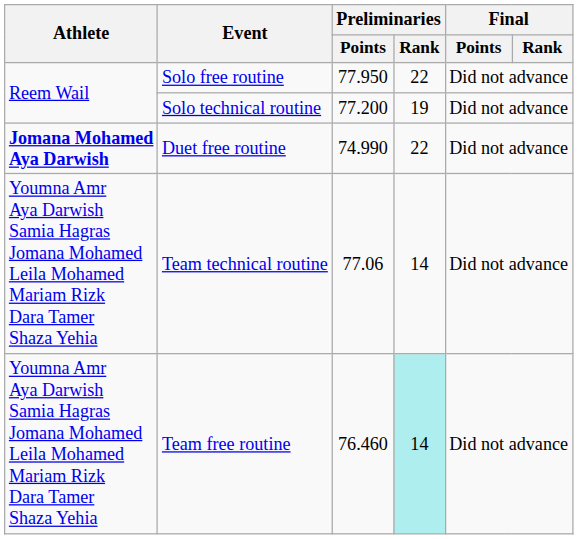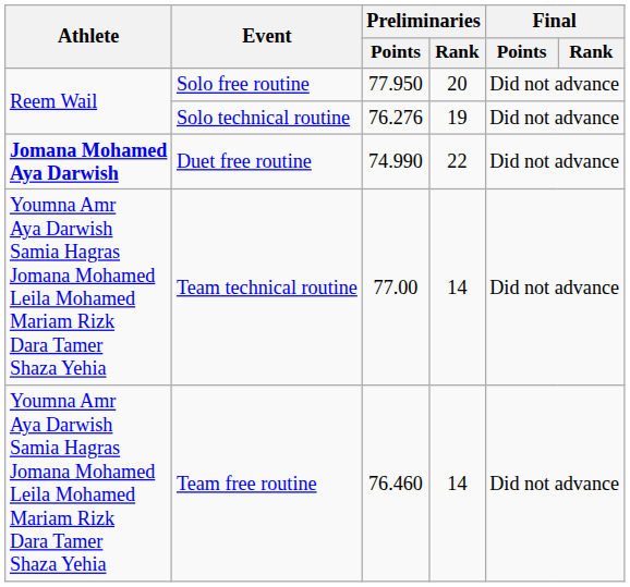Solo free routine | Preliminaries / Rank: 22 -> 20
Solo technical routine | Preliminaries / Points: 77.200 -> 76.276
Team technical routine | Preliminaries / Points: 77.06 -> 77.00
Team free routine | Preliminaries / Rank: paleturquoise background -> no background
